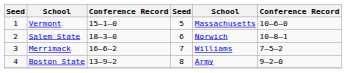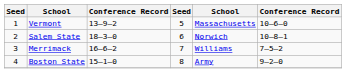Vermont | column 3: 15–1–0 -> 13–9–2
Boston State | column 3: 13–9–2 -> 15–1–0
